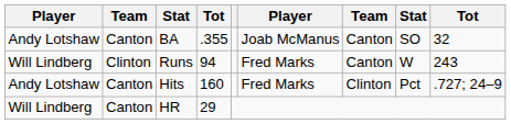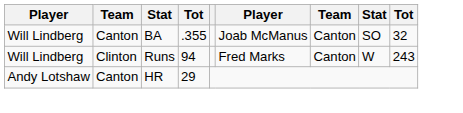BA | column 1: Andy Lotshaw -> Will Lindberg
- row: Andy Lotshaw | Canton | Hits | 160 | Fred Marks | Clinton | Pct | .727; 24–9
HR | column 1: Will Lindberg -> Andy Lotshaw
